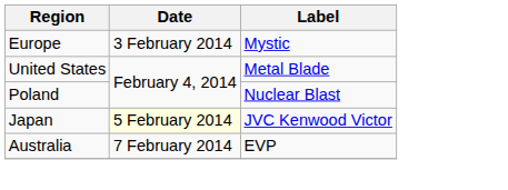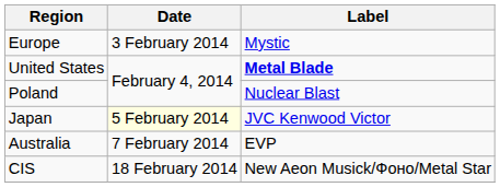United States | Label: normal -> bold
+ row: CIS | 18 February 2014 | New Aeon Musick/Фоно/Metal Star
